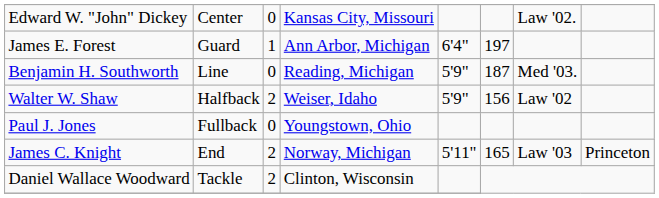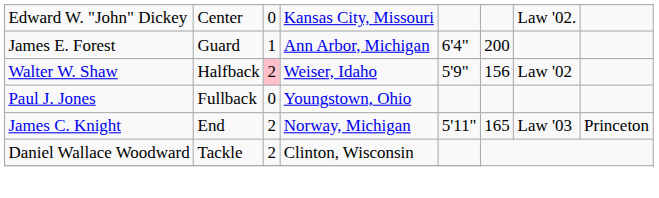James E. Forest | column 6: 197 -> 200
- row: Benjamin H. Southworth | Line | 0 | Reading, Michigan | 5'9" | 187 | Med '03.
Walter W. Shaw | column 3: no background -> pink background
